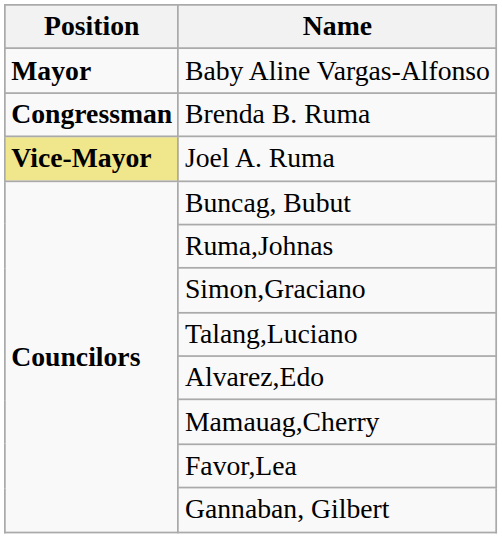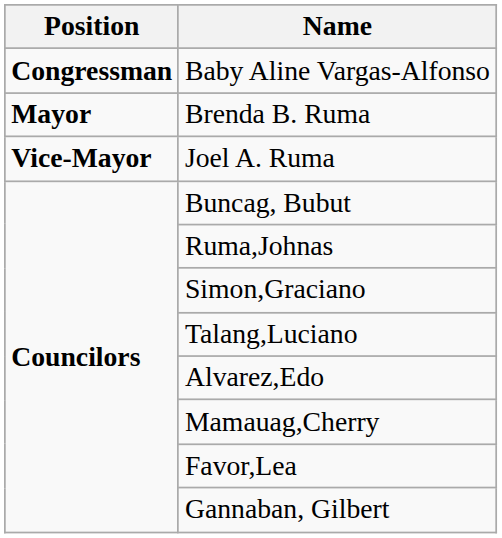Baby Aline Vargas-Alfonso | Position: Mayor -> Congressman
Brenda B. Ruma | Position: Congressman -> Mayor
Joel A. Ruma | Position: khaki background -> no background
